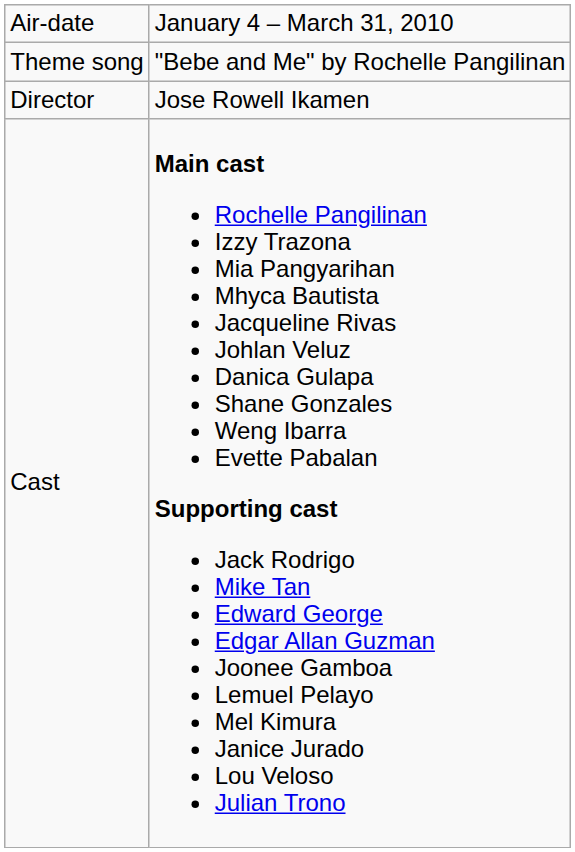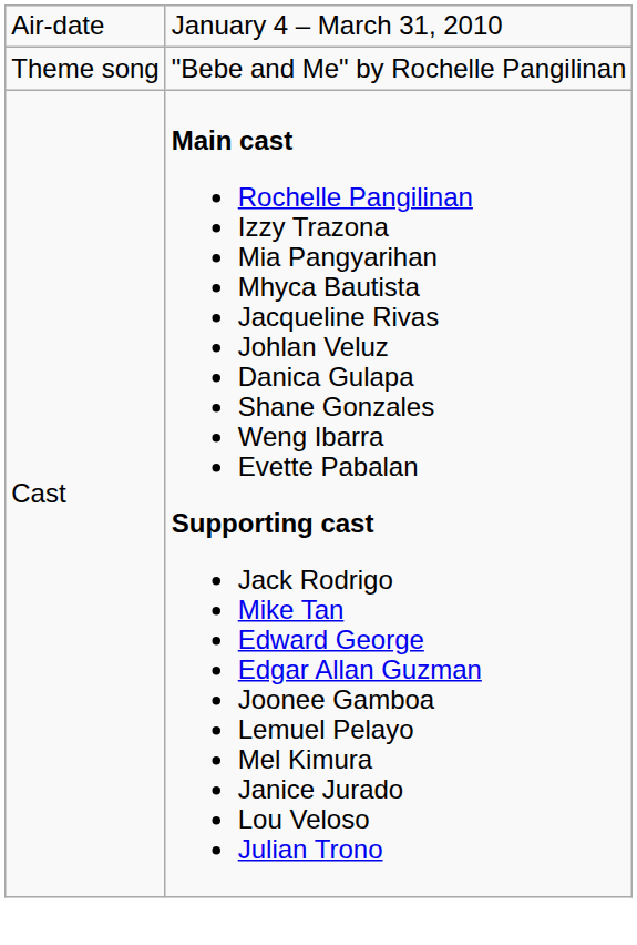- row: Director | Jose Rowell Ikamen
